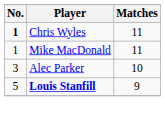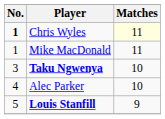Chris Wyles | Matches: no background -> lightyellow background
+ row: 3 | Taku Ngwenya | 10
Alec Parker | No.: 3 -> 4
